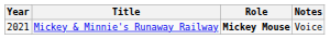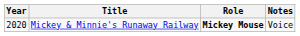Mickey & Minnie's Runaway Railway | Year: 2021 -> 2020
